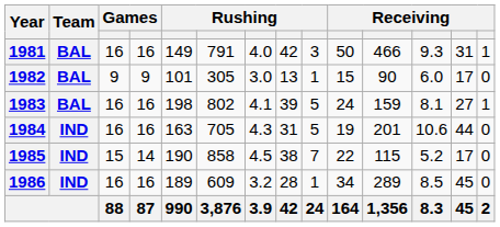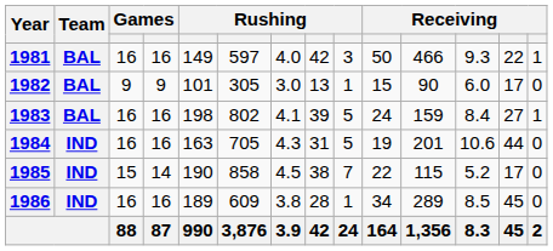1981 | column 6: 791 -> 597
1981 | column 13: 31 -> 22
1983 | column 12: 8.1 -> 8.4
1986 | column 7: 3.2 -> 3.8
